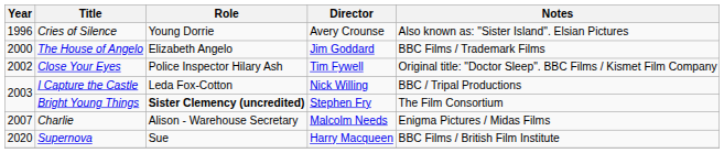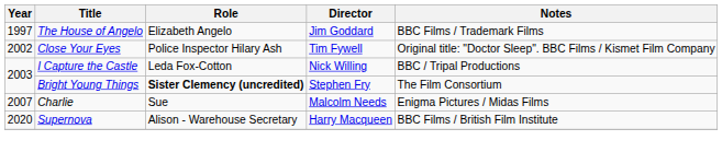- row: 1996 | Cries of Silence | Young Dorrie | Avery Crounse | Also known as: "Sister Island". Elsian Pictures
The House of Angelo | Year: 2000 -> 1997
Charlie | Role: Alison - Warehouse Secretary -> Sue
Supernova | Role: Sue -> Alison - Warehouse Secretary
